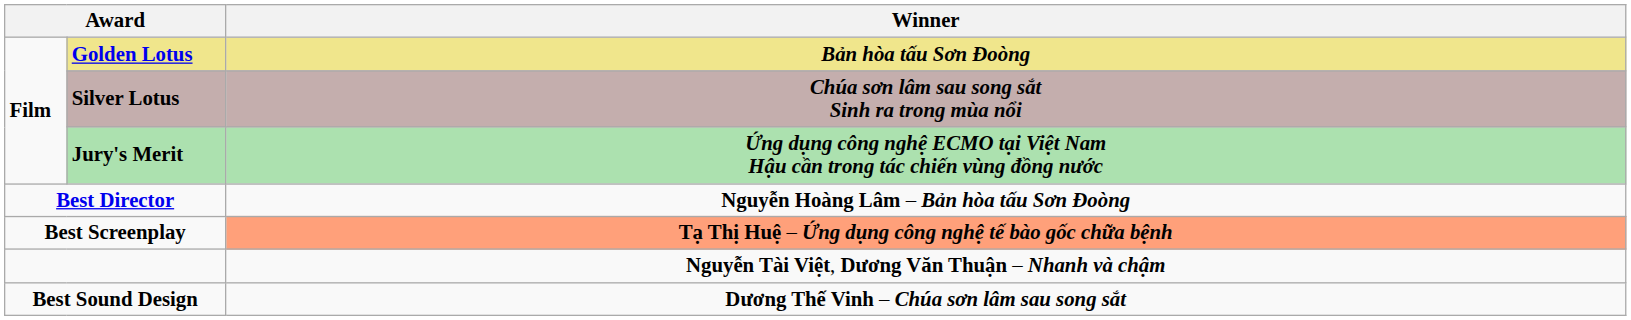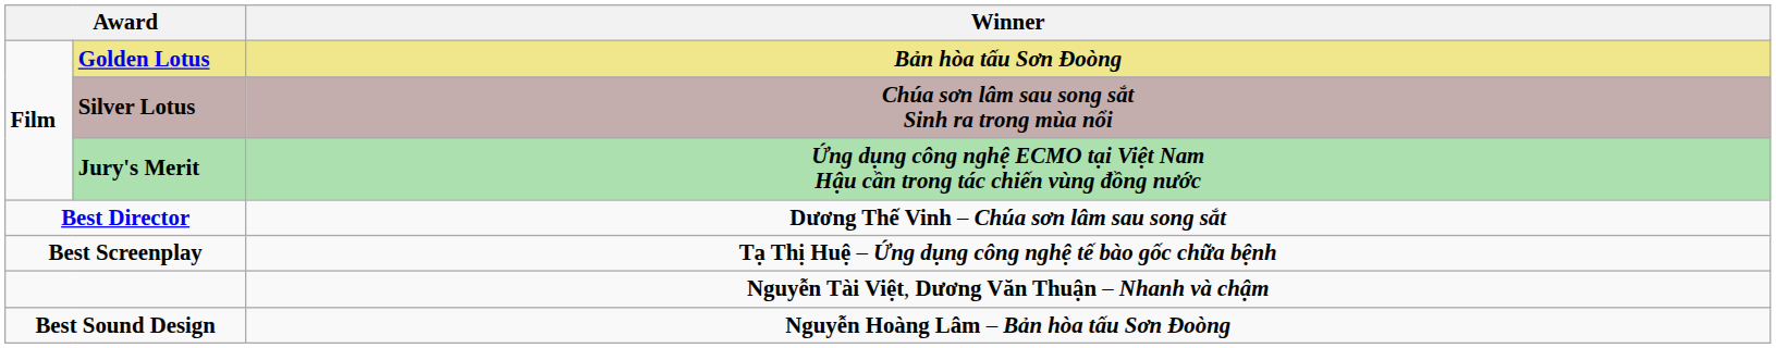Best Director | Winner: Nguyễn Hoàng Lâm – Bản hòa tấu Sơn Đoòng -> Dương Thế Vinh – Chúa sơn lâm sau song sắt
Best Screenplay | Winner: lightsalmon background -> no background
Best Sound Design | Winner: Dương Thế Vinh – Chúa sơn lâm sau song sắt -> Nguyễn Hoàng Lâm – Bản hòa tấu Sơn Đoòng
